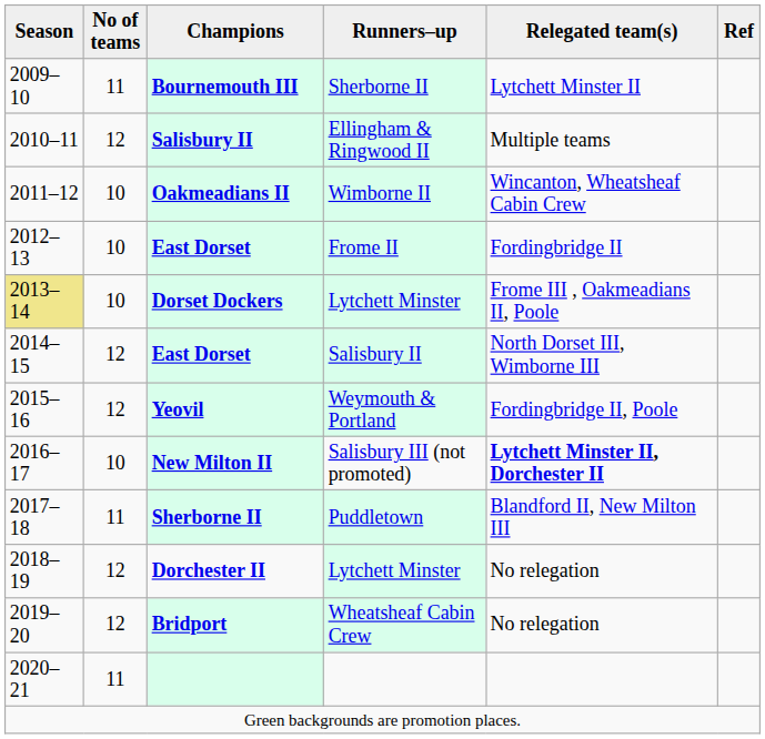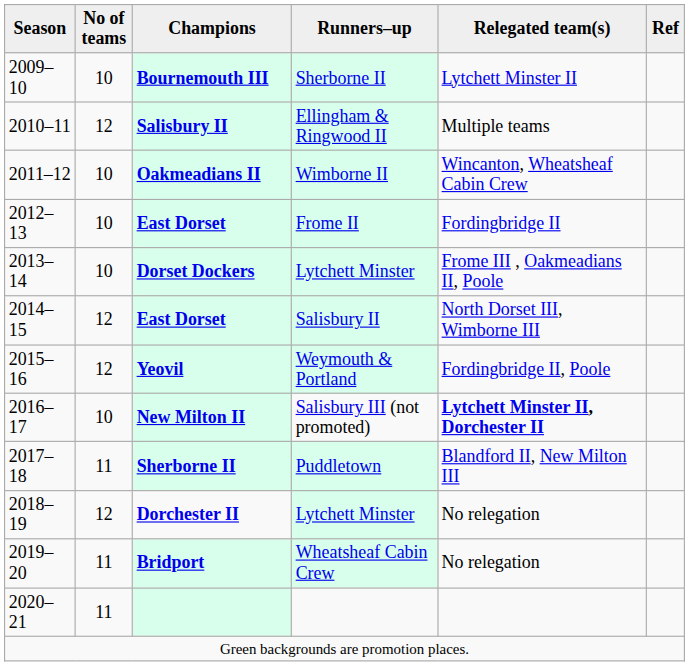Bournemouth III | No of teams: 11 -> 10
Dorset Dockers | Season: khaki background -> no background
Bridport | No of teams: 12 -> 11
